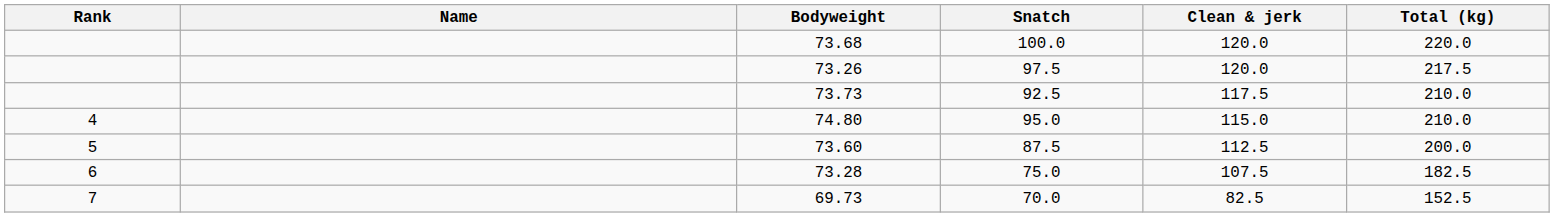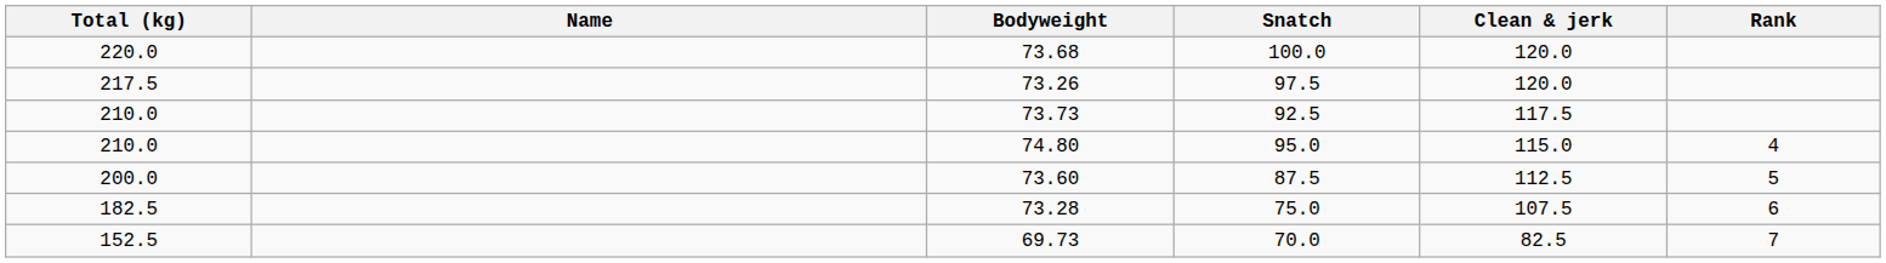columns swapped: Rank <-> Total (kg)
